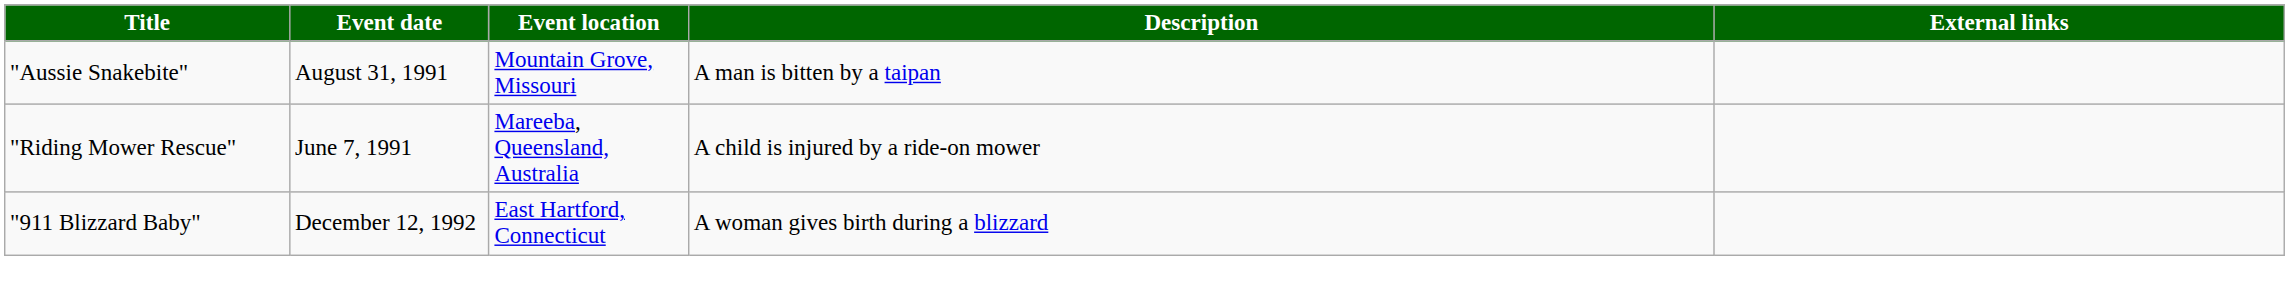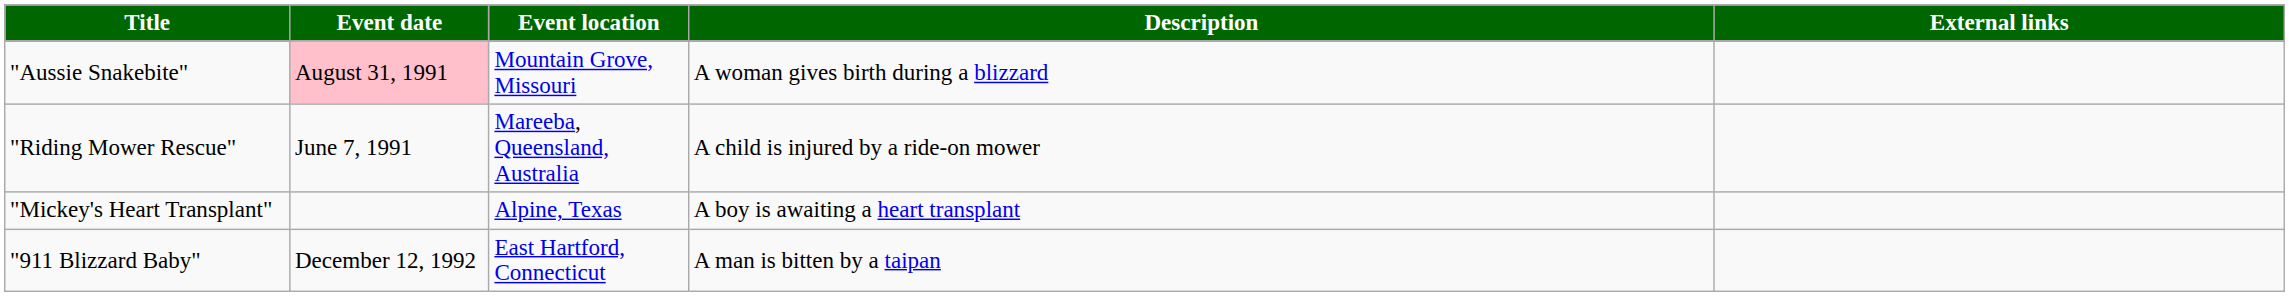"Aussie Snakebite" | Event date: no background -> pink background
"Aussie Snakebite" | Description: A man is bitten by a taipan -> A woman gives birth during a blizzard
+ row: "Mickey's Heart Transplant" | Alpine, Texas | A boy is awaiting a heart transplant
"911 Blizzard Baby" | Description: A woman gives birth during a blizzard -> A man is bitten by a taipan
